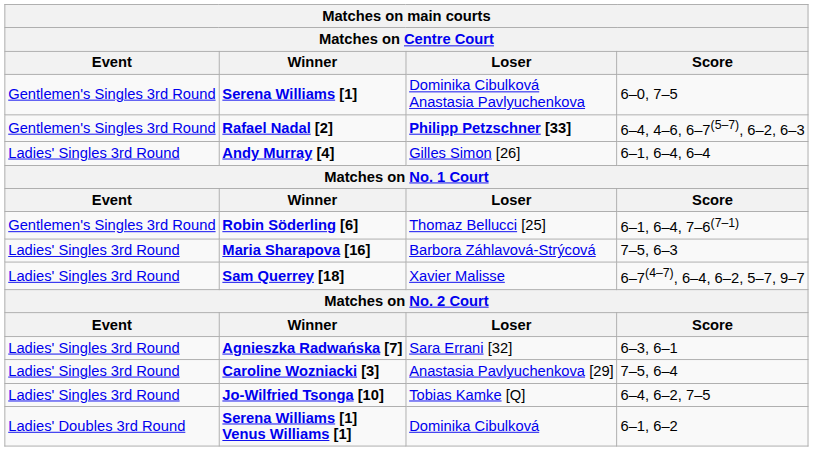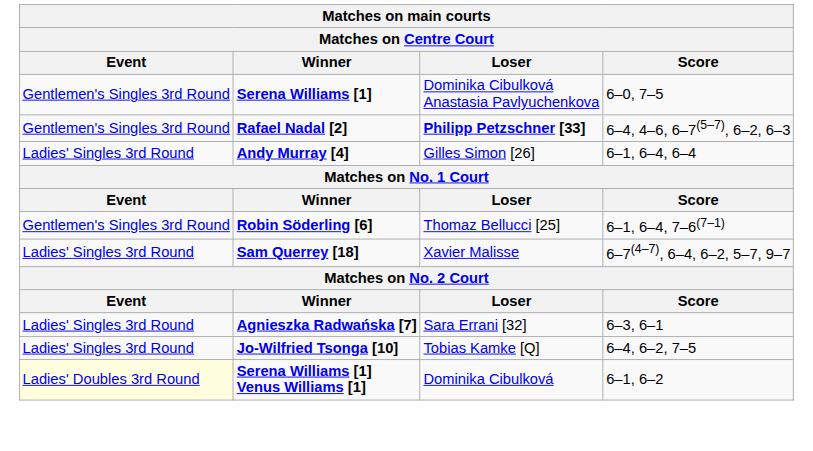- row: Ladies' Singles 3rd Round | Maria Sharapova [16] | Barbora Záhlavová-Strýcová | 7–5, 6–3
- row: Ladies' Singles 3rd Round | Caroline Wozniacki [3] | Anastasia Pavlyuchenkova [29] | 7–5, 6–4
Serena Williams [1] Venus Williams [1] | Event: no background -> lightyellow background
